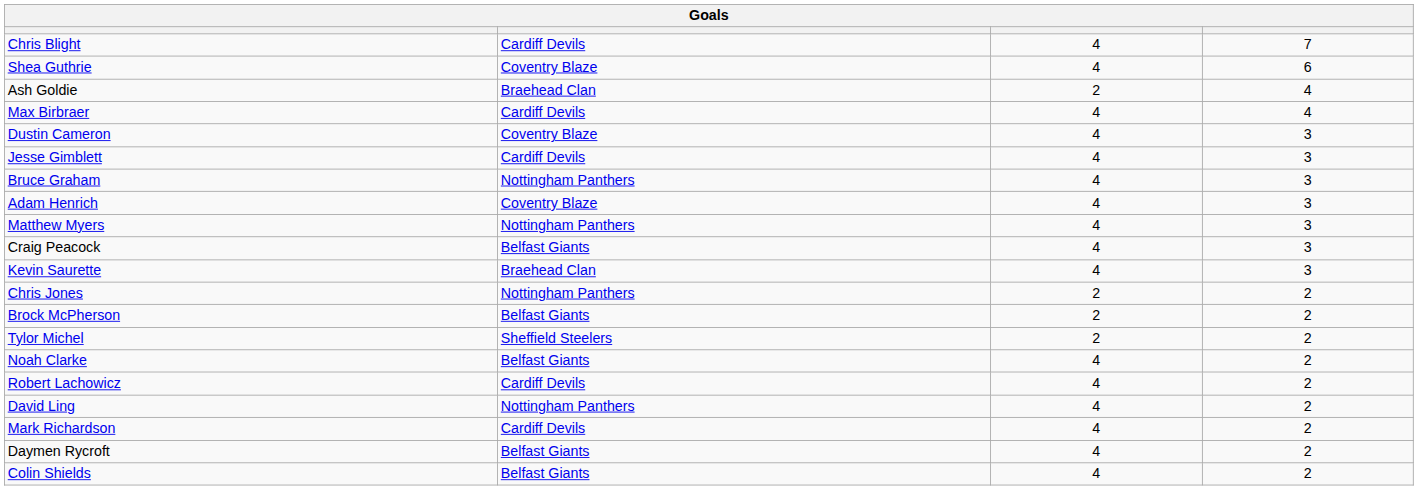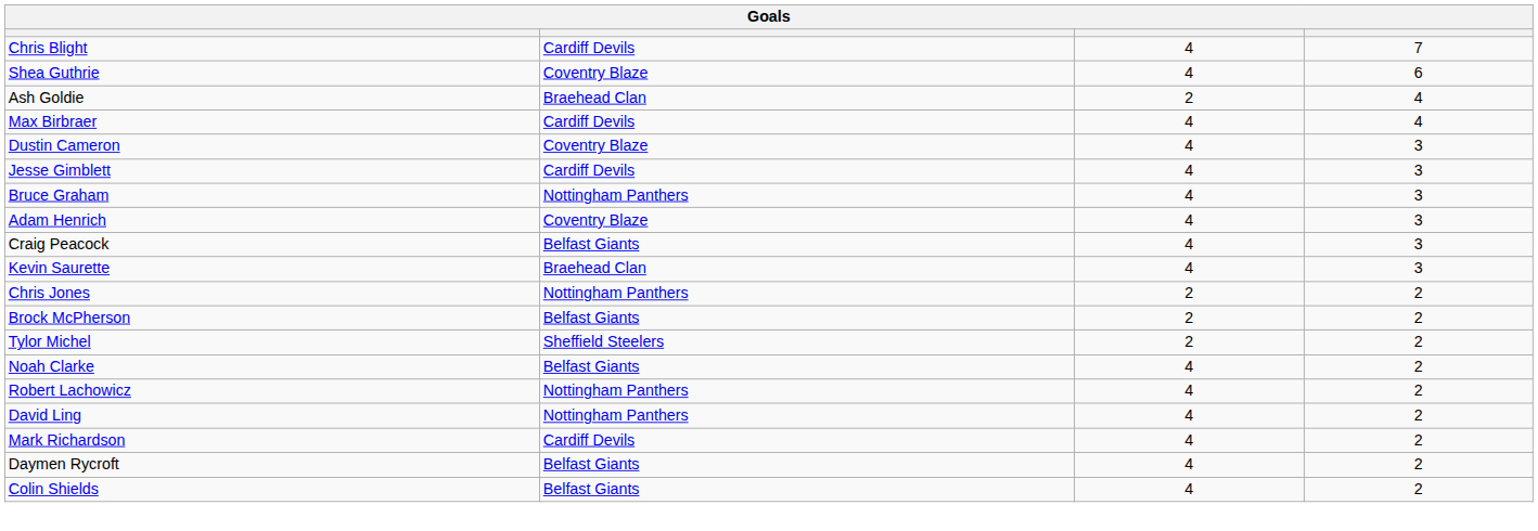- row: Matthew Myers | Nottingham Panthers | 4 | 3
Robert Lachowicz | column 2: Cardiff Devils -> Nottingham Panthers
